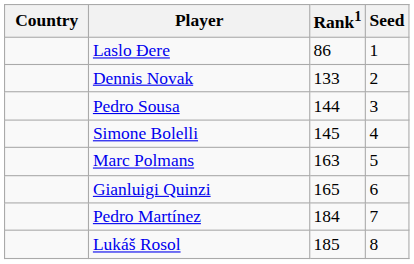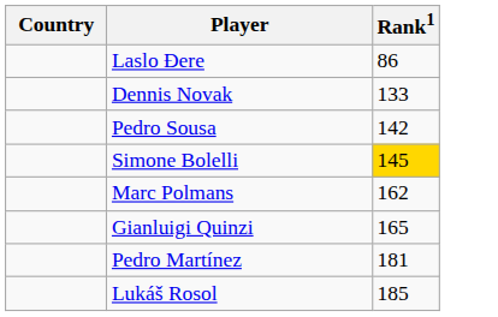- column: Seed | 1 | 2 | 3 | 4 | 5 | 6 | 7 | 8
Pedro Sousa | Rank1: 144 -> 142
Simone Bolelli | Rank1: no background -> gold background
Marc Polmans | Rank1: 163 -> 162
Pedro Martínez | Rank1: 184 -> 181
